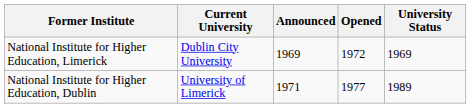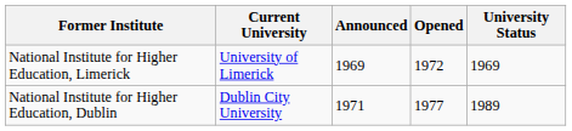National Institute for Higher Education, Limerick | Current University: Dublin City University -> University of Limerick
National Institute for Higher Education, Dublin | Current University: University of Limerick -> Dublin City University
